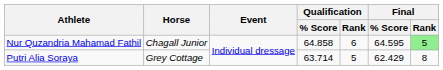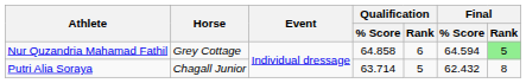Nur Quzandria Mahamad Fathil | Horse: Chagall Junior -> Grey Cottage
Nur Quzandria Mahamad Fathil | Final / % Score: 64.595 -> 64.594
Putri Alia Soraya | Horse: Grey Cottage -> Chagall Junior
Putri Alia Soraya | Final / % Score: 62.429 -> 62.432
